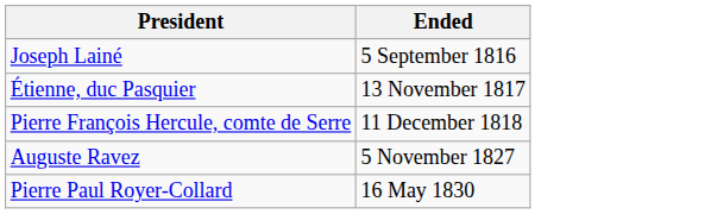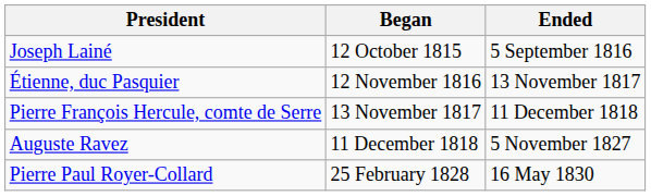+ column: Began | 12 October 1815 | 12 November 1816 | 13 November 1817 | 11 December 1818 | 25 February 1828
